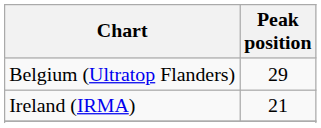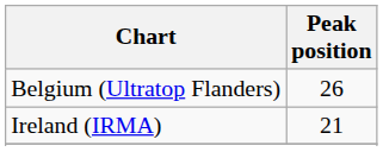Belgium (Ultratop Flanders) | Peak position: 29 -> 26
